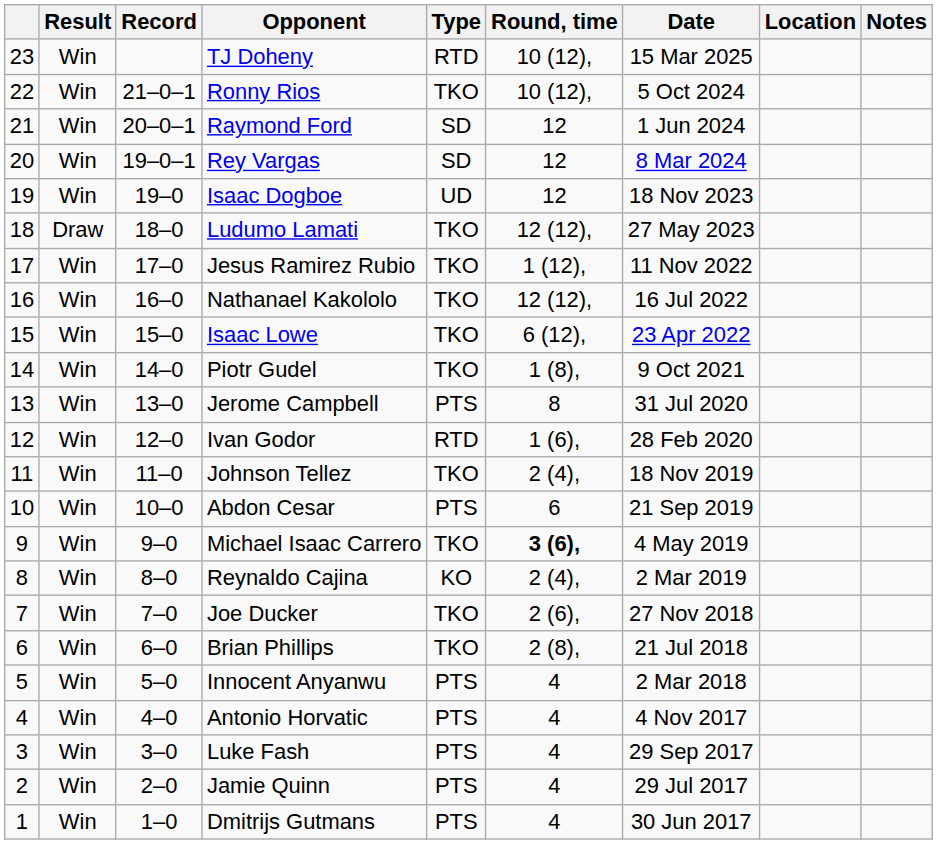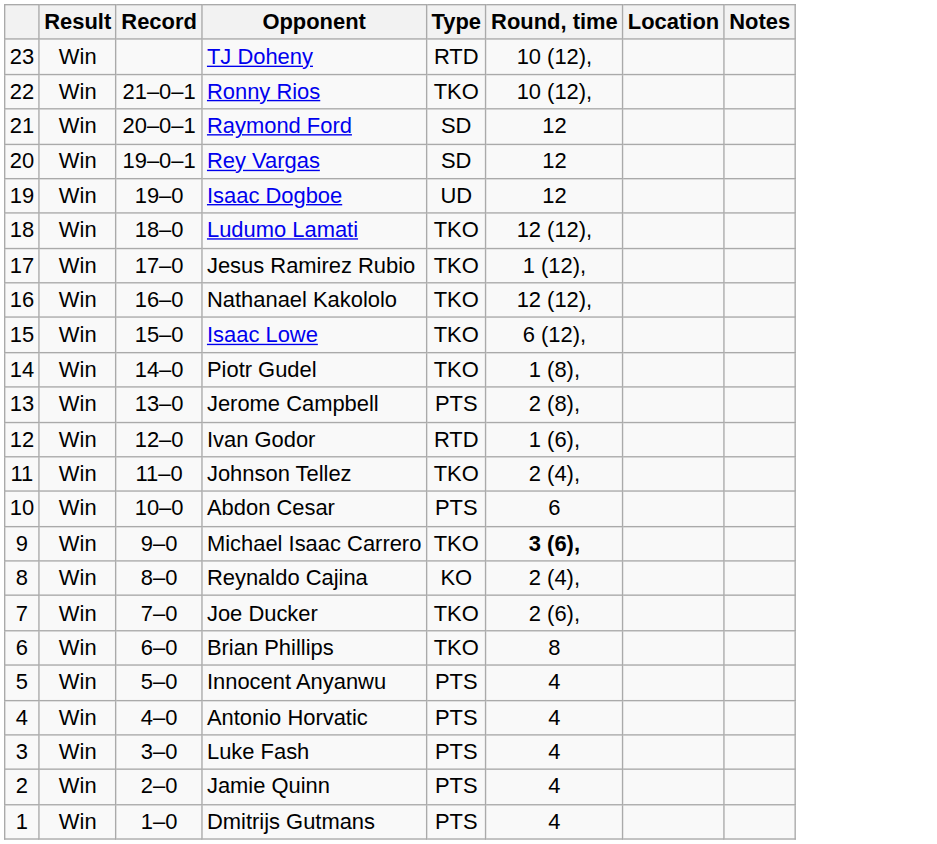- column: Date | 15 Mar 2025 | 5 Oct 2024 | 1 Jun 2024 | 8 Mar 2024 | 18 Nov 2023 | 27 May 2023 | 11 Nov 2022 | 16 Jul 2022 | 23 Apr 2022 | 9 Oct 2021 | 31 Jul 2020 | 28 Feb 2020 | 18 Nov 2019 | 21 Sep 2019 | 4 May 2019 | 2 Mar 2019 | 27 Nov 2018 | 21 Jul 2018 | 2 Mar 2018 | 4 Nov 2017 | 29 Sep 2017 | 29 Jul 2017 | 30 Jun 2017
Ludumo Lamati | Result: Draw -> Win
Jerome Campbell | Round, time: 8 -> 2 (8),
Brian Phillips | Round, time: 2 (8), -> 8
